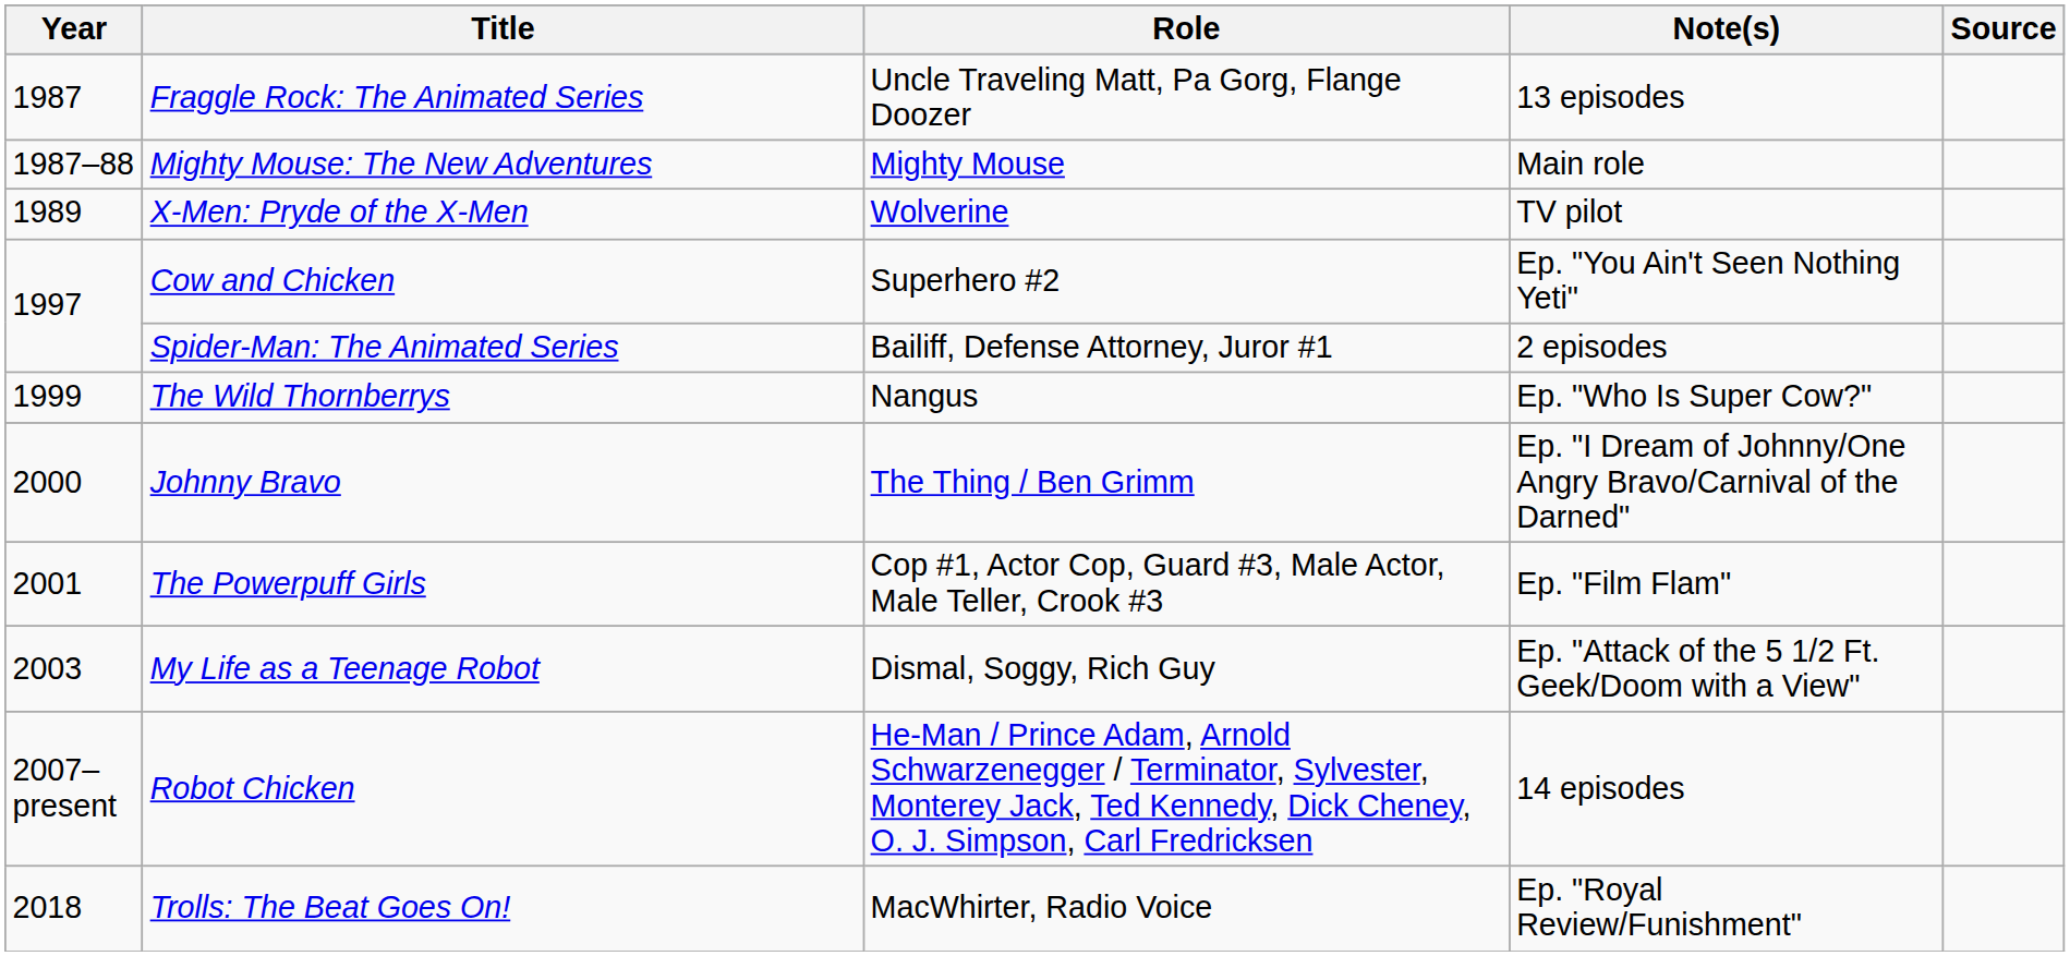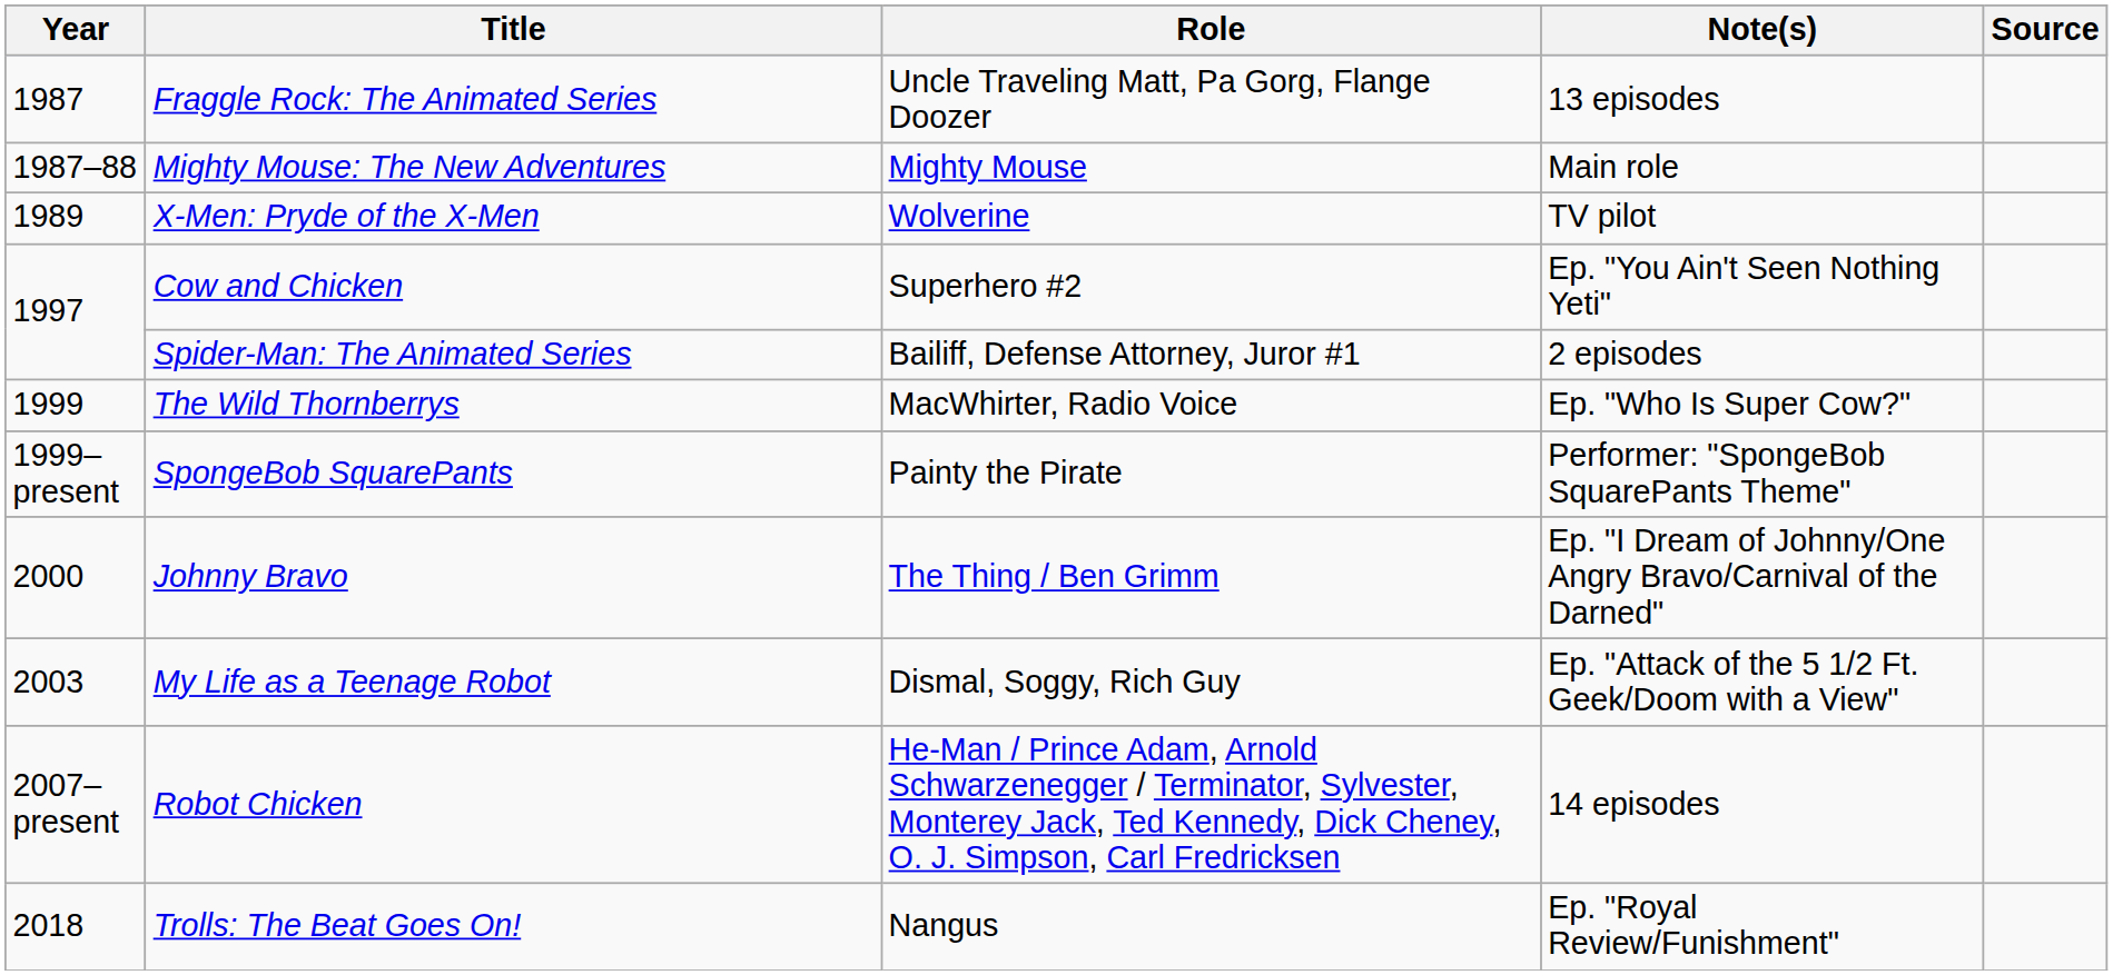The Wild Thornberrys | Role: Nangus -> MacWhirter, Radio Voice
+ row: 1999–present | SpongeBob SquarePants | Painty the Pirate | Performer: "SpongeBob SquarePants Theme"
- row: 2001 | The Powerpuff Girls | Cop #1, Actor Cop, Guard #3, Male Actor, Male Teller, Crook #3 | Ep. "Film Flam"
Trolls: The Beat Goes On! | Role: MacWhirter, Radio Voice -> Nangus
